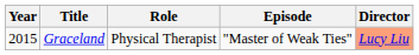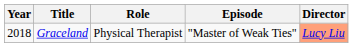Graceland | Year: 2015 -> 2018
